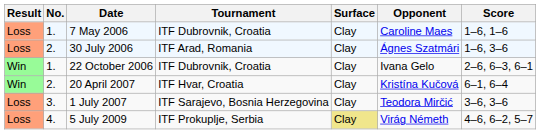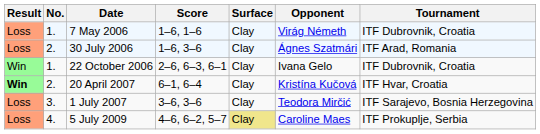columns swapped: Tournament <-> Score
7 May 2006 | Opponent: Caroline Maes -> Virág Németh
20 April 2007 | Result: normal -> bold
5 July 2009 | Opponent: Virág Németh -> Caroline Maes
